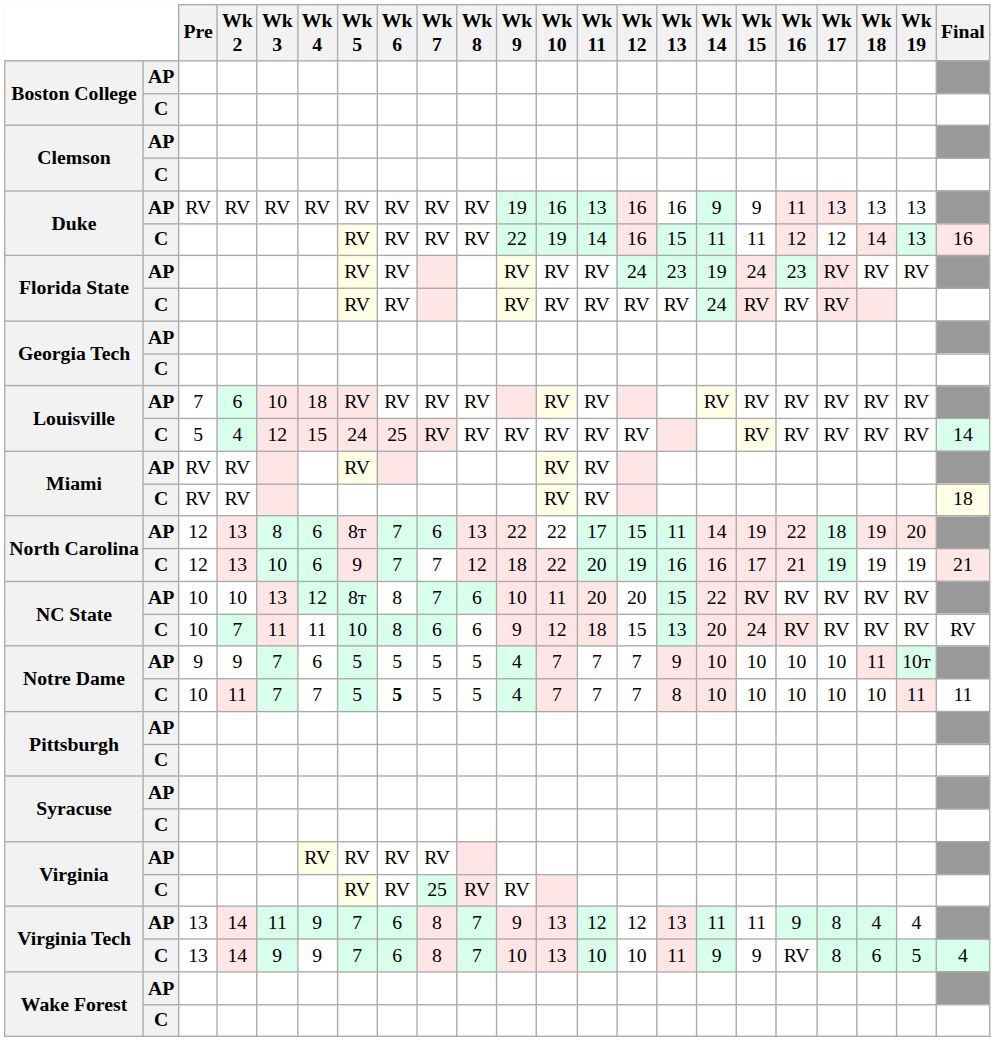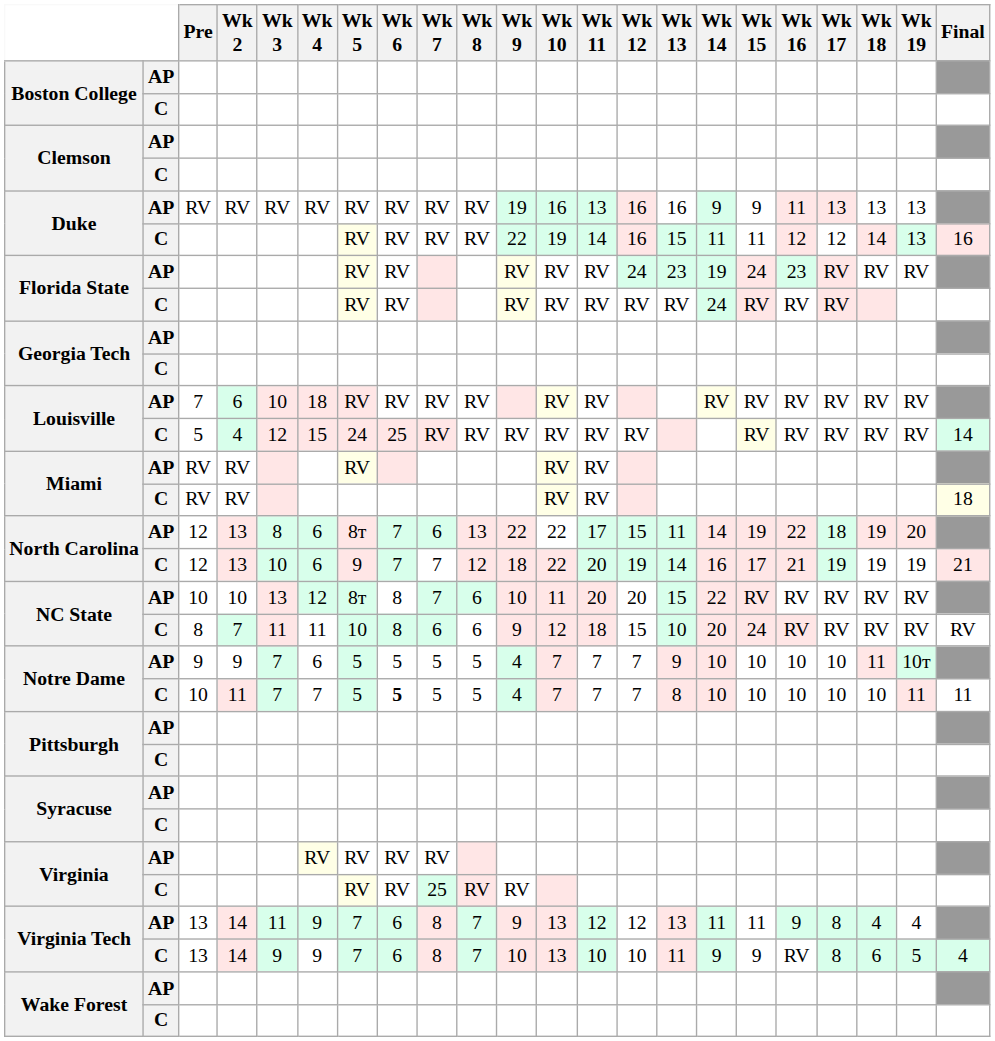North Carolina / C | Wk 13: 16 -> 14
NC State / C | Pre: 10 -> 8
NC State / C | Wk 13: 13 -> 10
